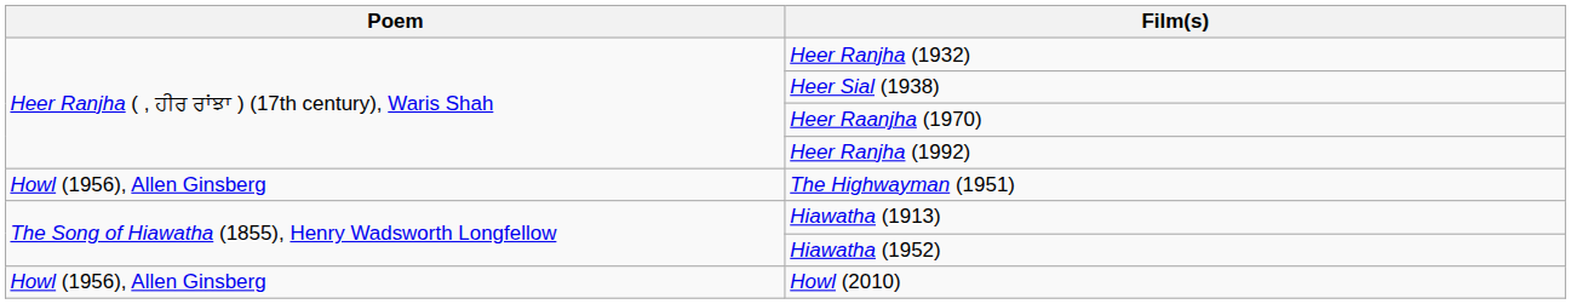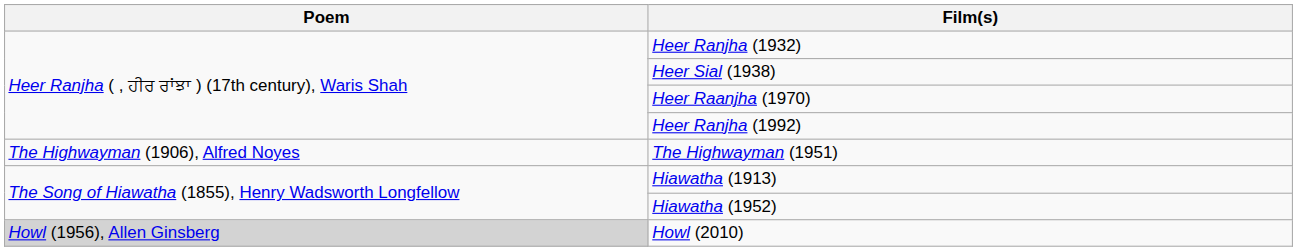The Highwayman (1951) | Poem: Howl (1956), Allen Ginsberg -> The Highwayman (1906), Alfred Noyes
Howl (2010) | Poem: no background -> lightgrey background
